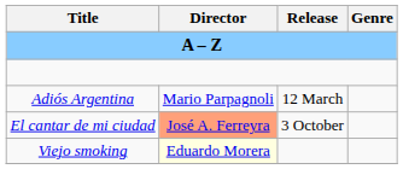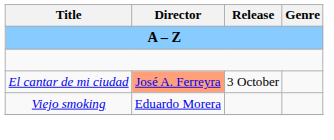- row: Adiós Argentina | Mario Parpagnoli | 12 March
Viejo smoking | Director: lightyellow background -> no background
